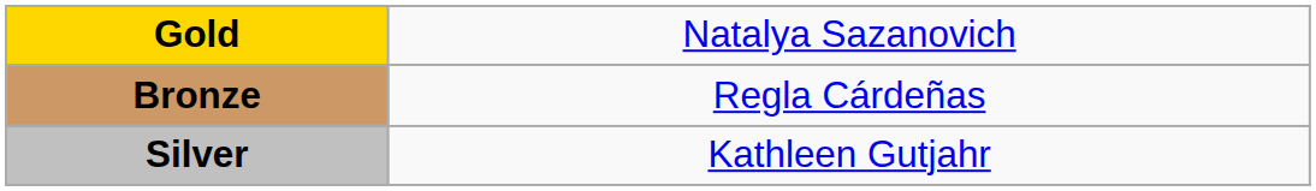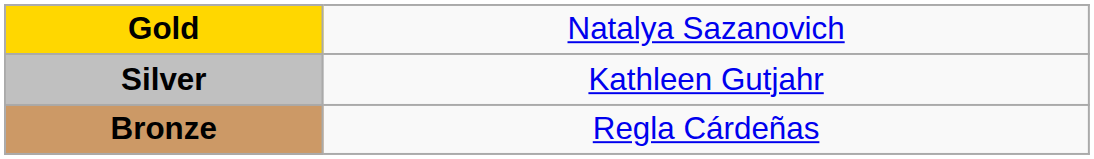rows swapped: Silver <-> Bronze
